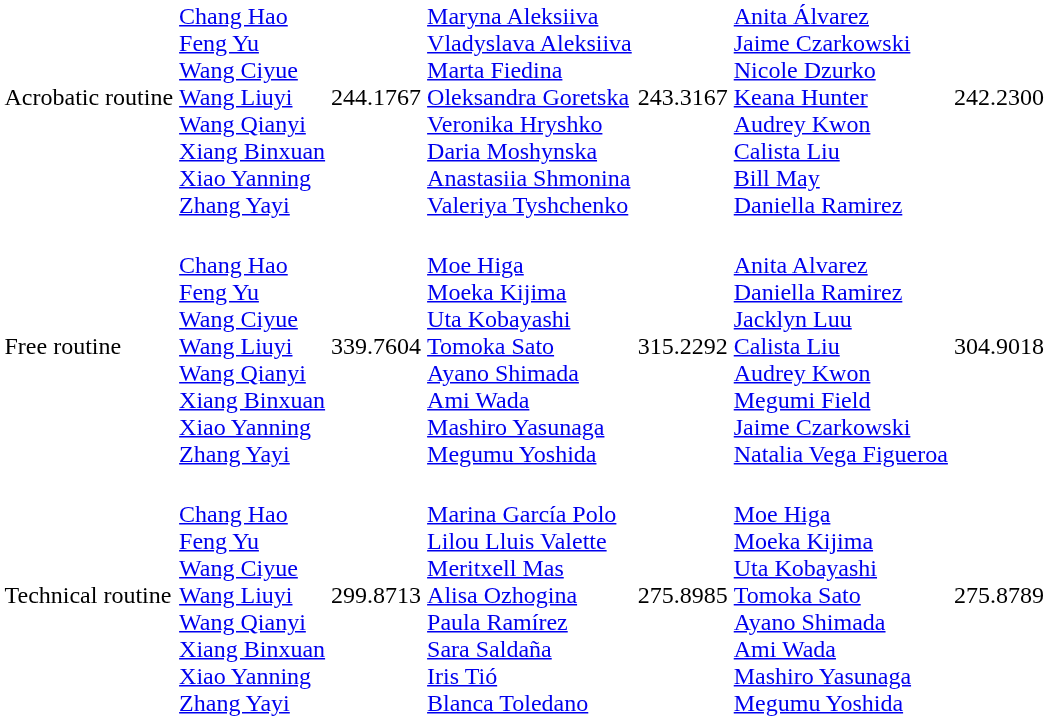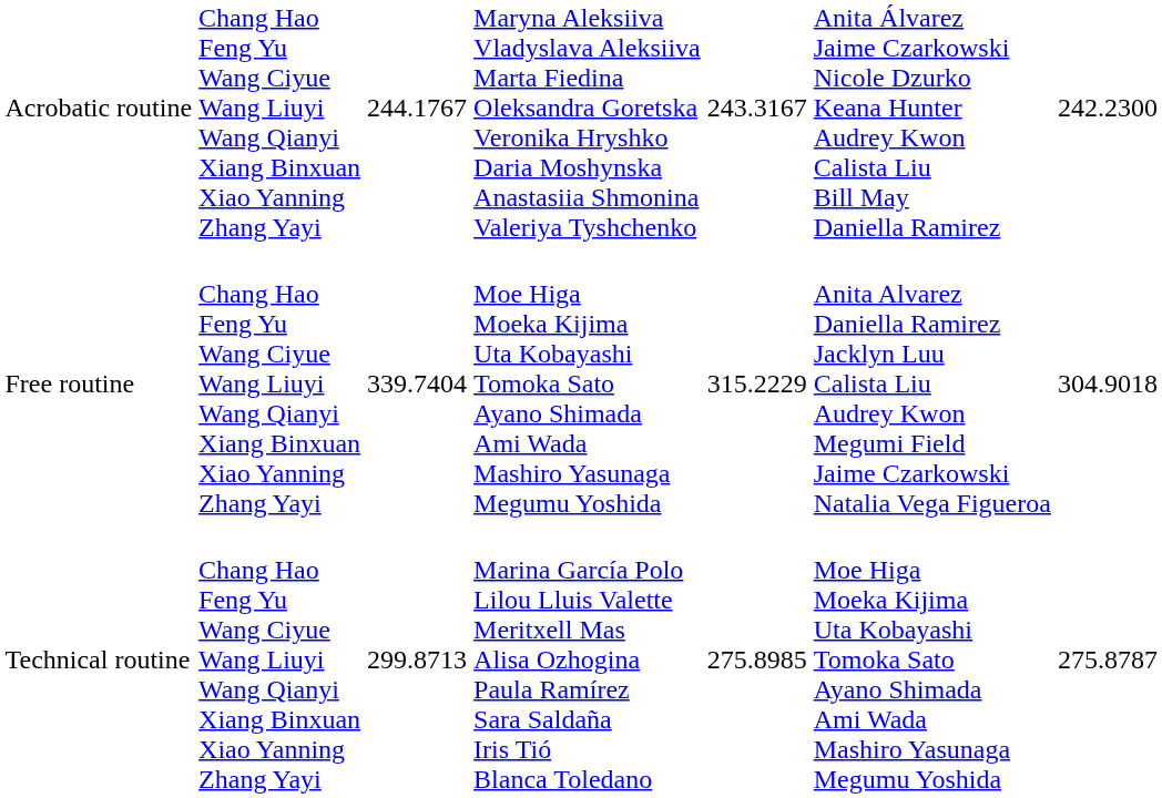Free routine | column 3: 339.7604 -> 339.7404
Free routine | column 5: 315.2292 -> 315.2229
Technical routine | column 7: 275.8789 -> 275.8787
